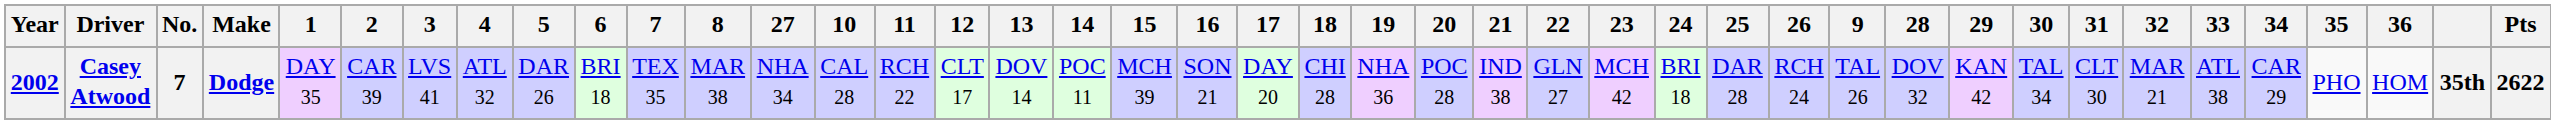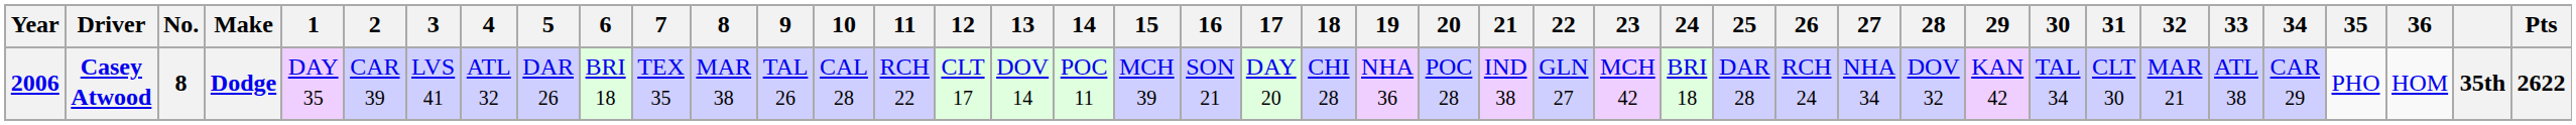columns swapped: 9 <-> 27
Casey Atwood | Year: 2002 -> 2006
Casey Atwood | No.: 7 -> 8
